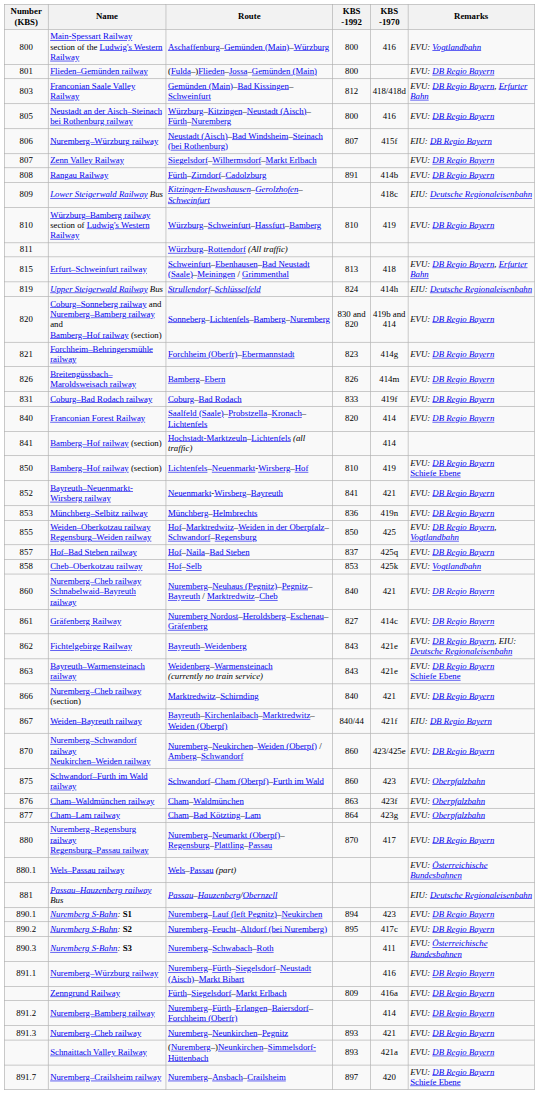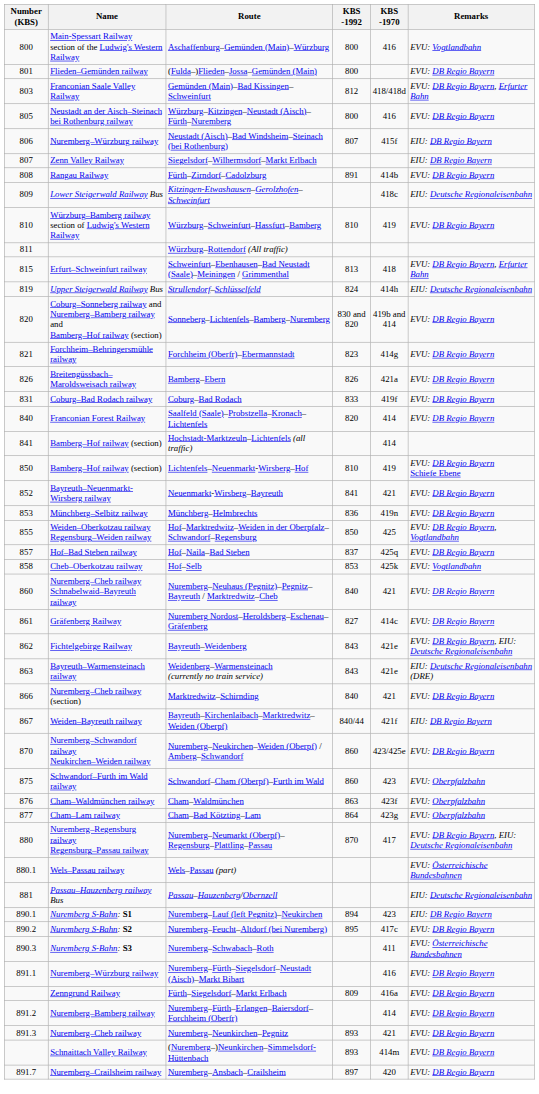Siegelsdorf–Wilhermsdorf–Markt Erlbach | Remarks: EVU: DB Regio Bayern -> EIU: DB Regio Bayern
Bamberg–Ebern | KBS -1970: 414m -> 421a
Weidenberg–Warmensteinach (currently no train service) | Remarks: EVU: DB Regio Bayern Schiefe Ebene -> EIU: Deutsche Regionaleisenbahn (DRE)
Nuremberg–Neumarkt (Oberpf)–Regensburg–Plattling–Passau | Remarks: EVU: DB Regio Bayern -> EVU: DB Regio Bayern, EIU: Deutsche Regionaleisenbahn
Nuremberg–Lauf (left Pegnitz)–Neukirchen | Remarks: EVU: DB Regio Bayern -> EIU: DB Regio Bayern
(Nuremberg–)Neunkirchen–Simmelsdorf-Hüttenbach | KBS -1970: 421a -> 414m
Nuremberg–Ansbach–Crailsheim | Remarks: EVU: DB Regio Bayern Schiefe Ebene -> EVU: DB Regio Bayern
